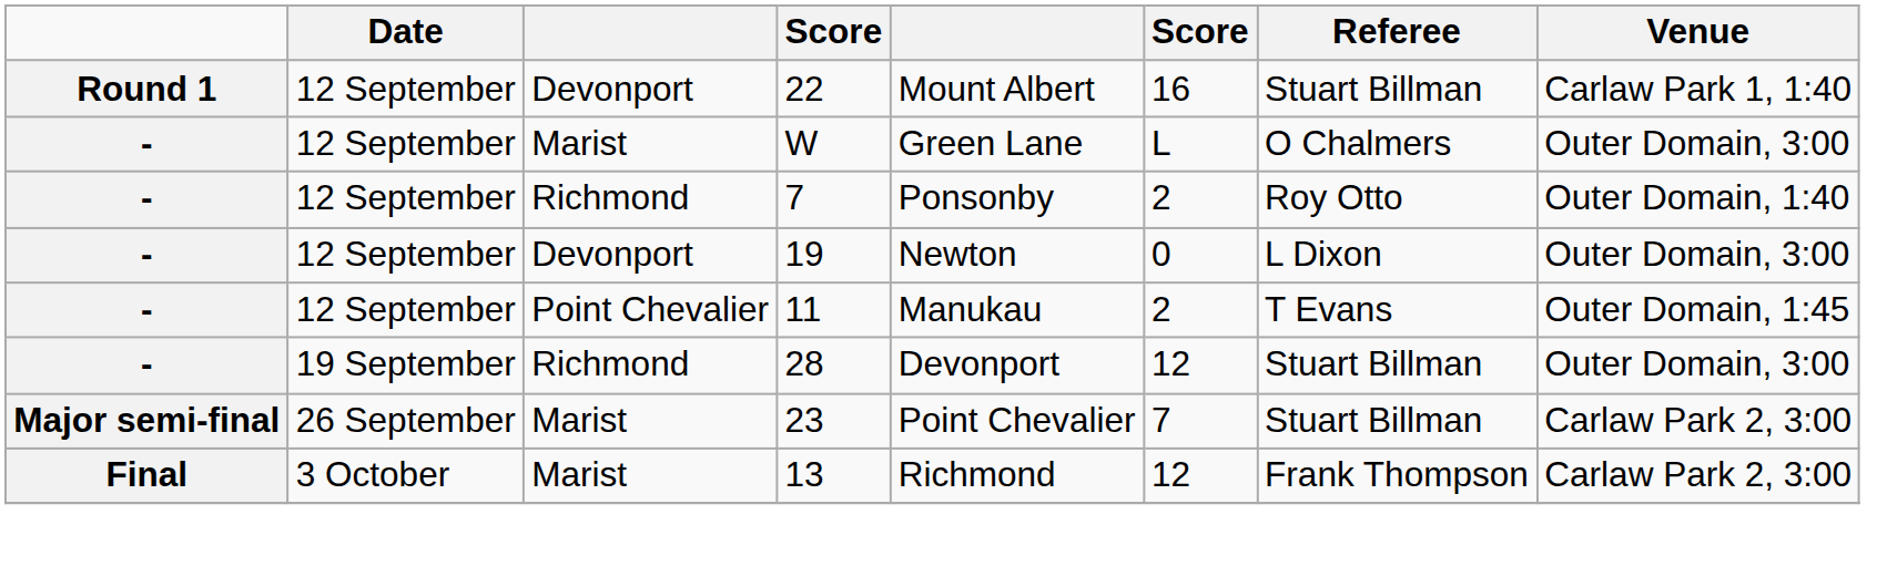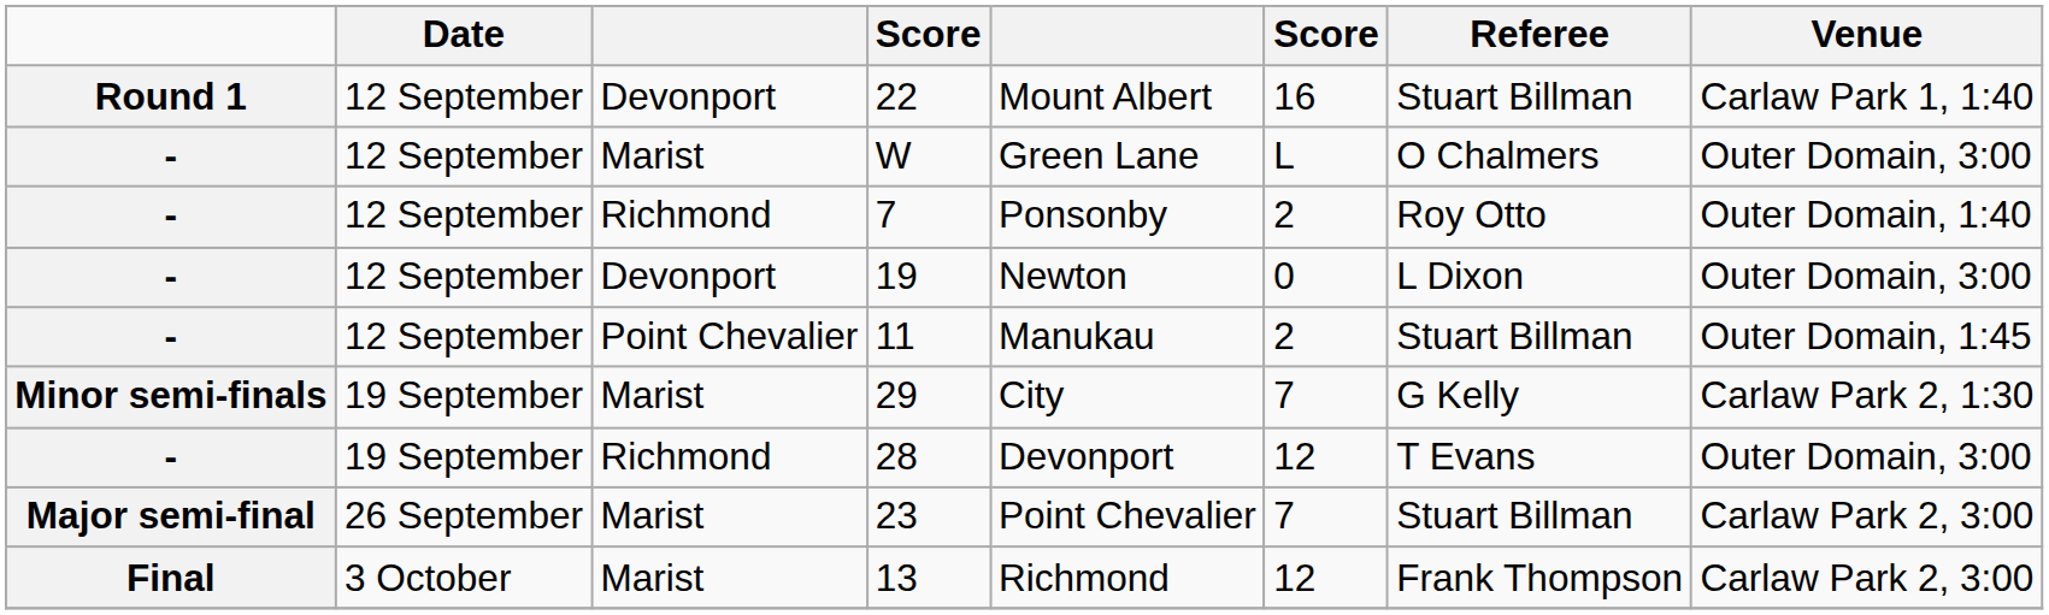11 | Referee: T Evans -> Stuart Billman
+ row: Minor semi-finals | 19 September | Marist | 29 | City | 7 | G Kelly | Carlaw Park 2, 1:30
28 | Referee: Stuart Billman -> T Evans
